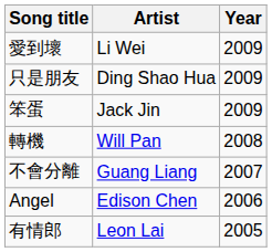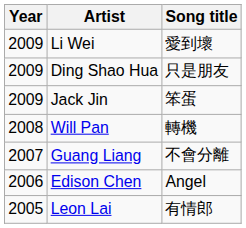columns swapped: Year <-> Song title
